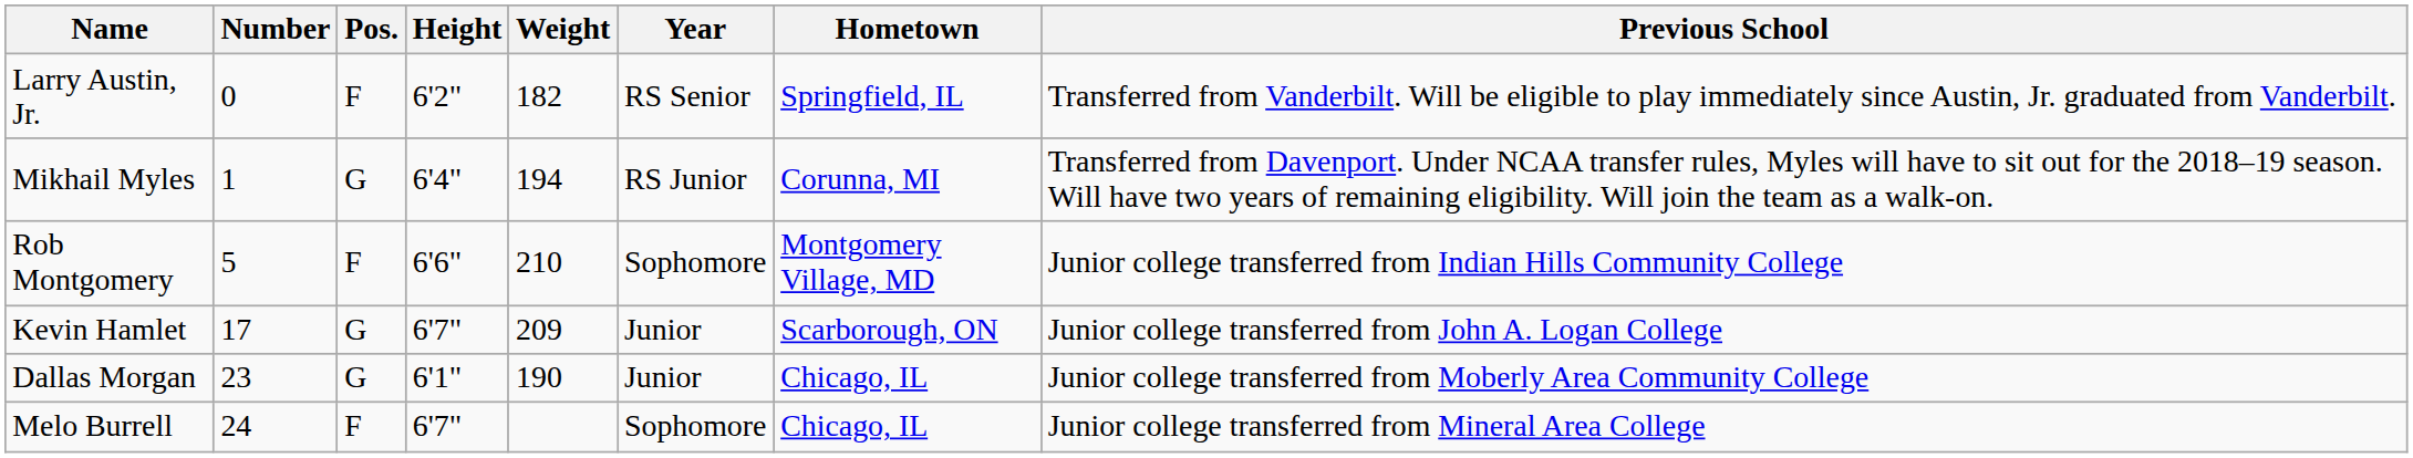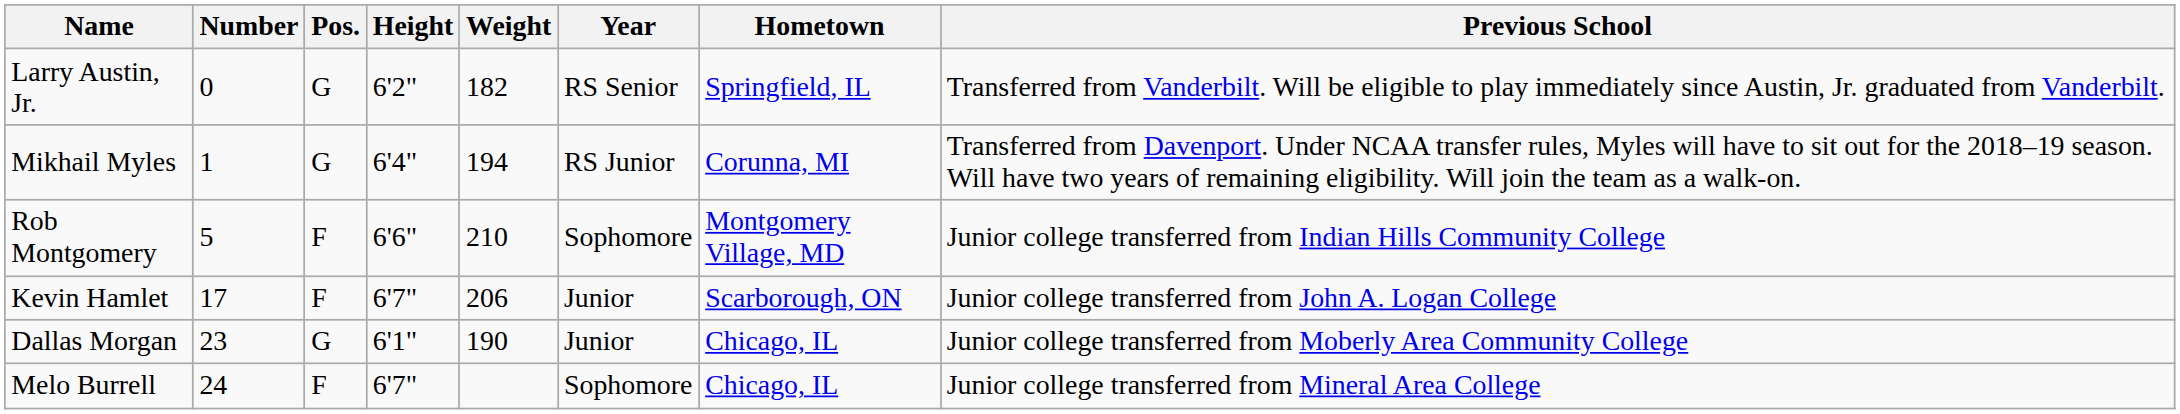Larry Austin, Jr. | Pos.: F -> G
Kevin Hamlet | Pos.: G -> F
Kevin Hamlet | Weight: 209 -> 206
